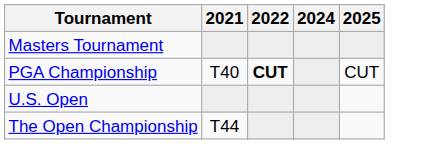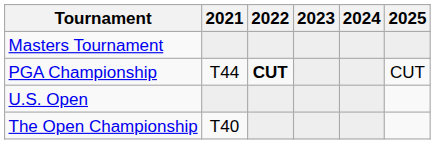+ column: 2023
PGA Championship | 2021: T40 -> T44
The Open Championship | 2021: T44 -> T40
